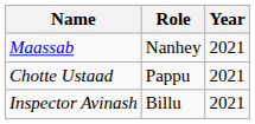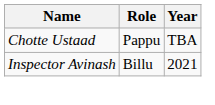- row: Maassab | Nanhey | 2021
Chotte Ustaad | Year: 2021 -> TBA
